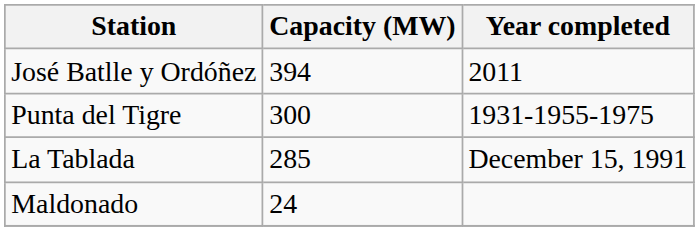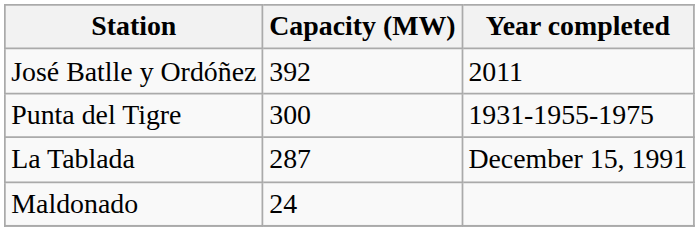José Batlle y Ordóñez | Capacity (MW): 394 -> 392
La Tablada | Capacity (MW): 285 -> 287
